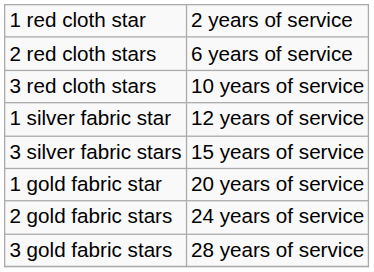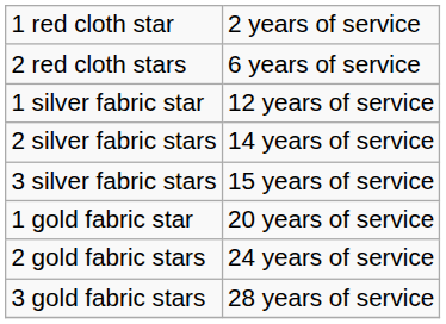- row: 3 red cloth stars | 10 years of service
+ row: 2 silver fabric stars | 14 years of service
